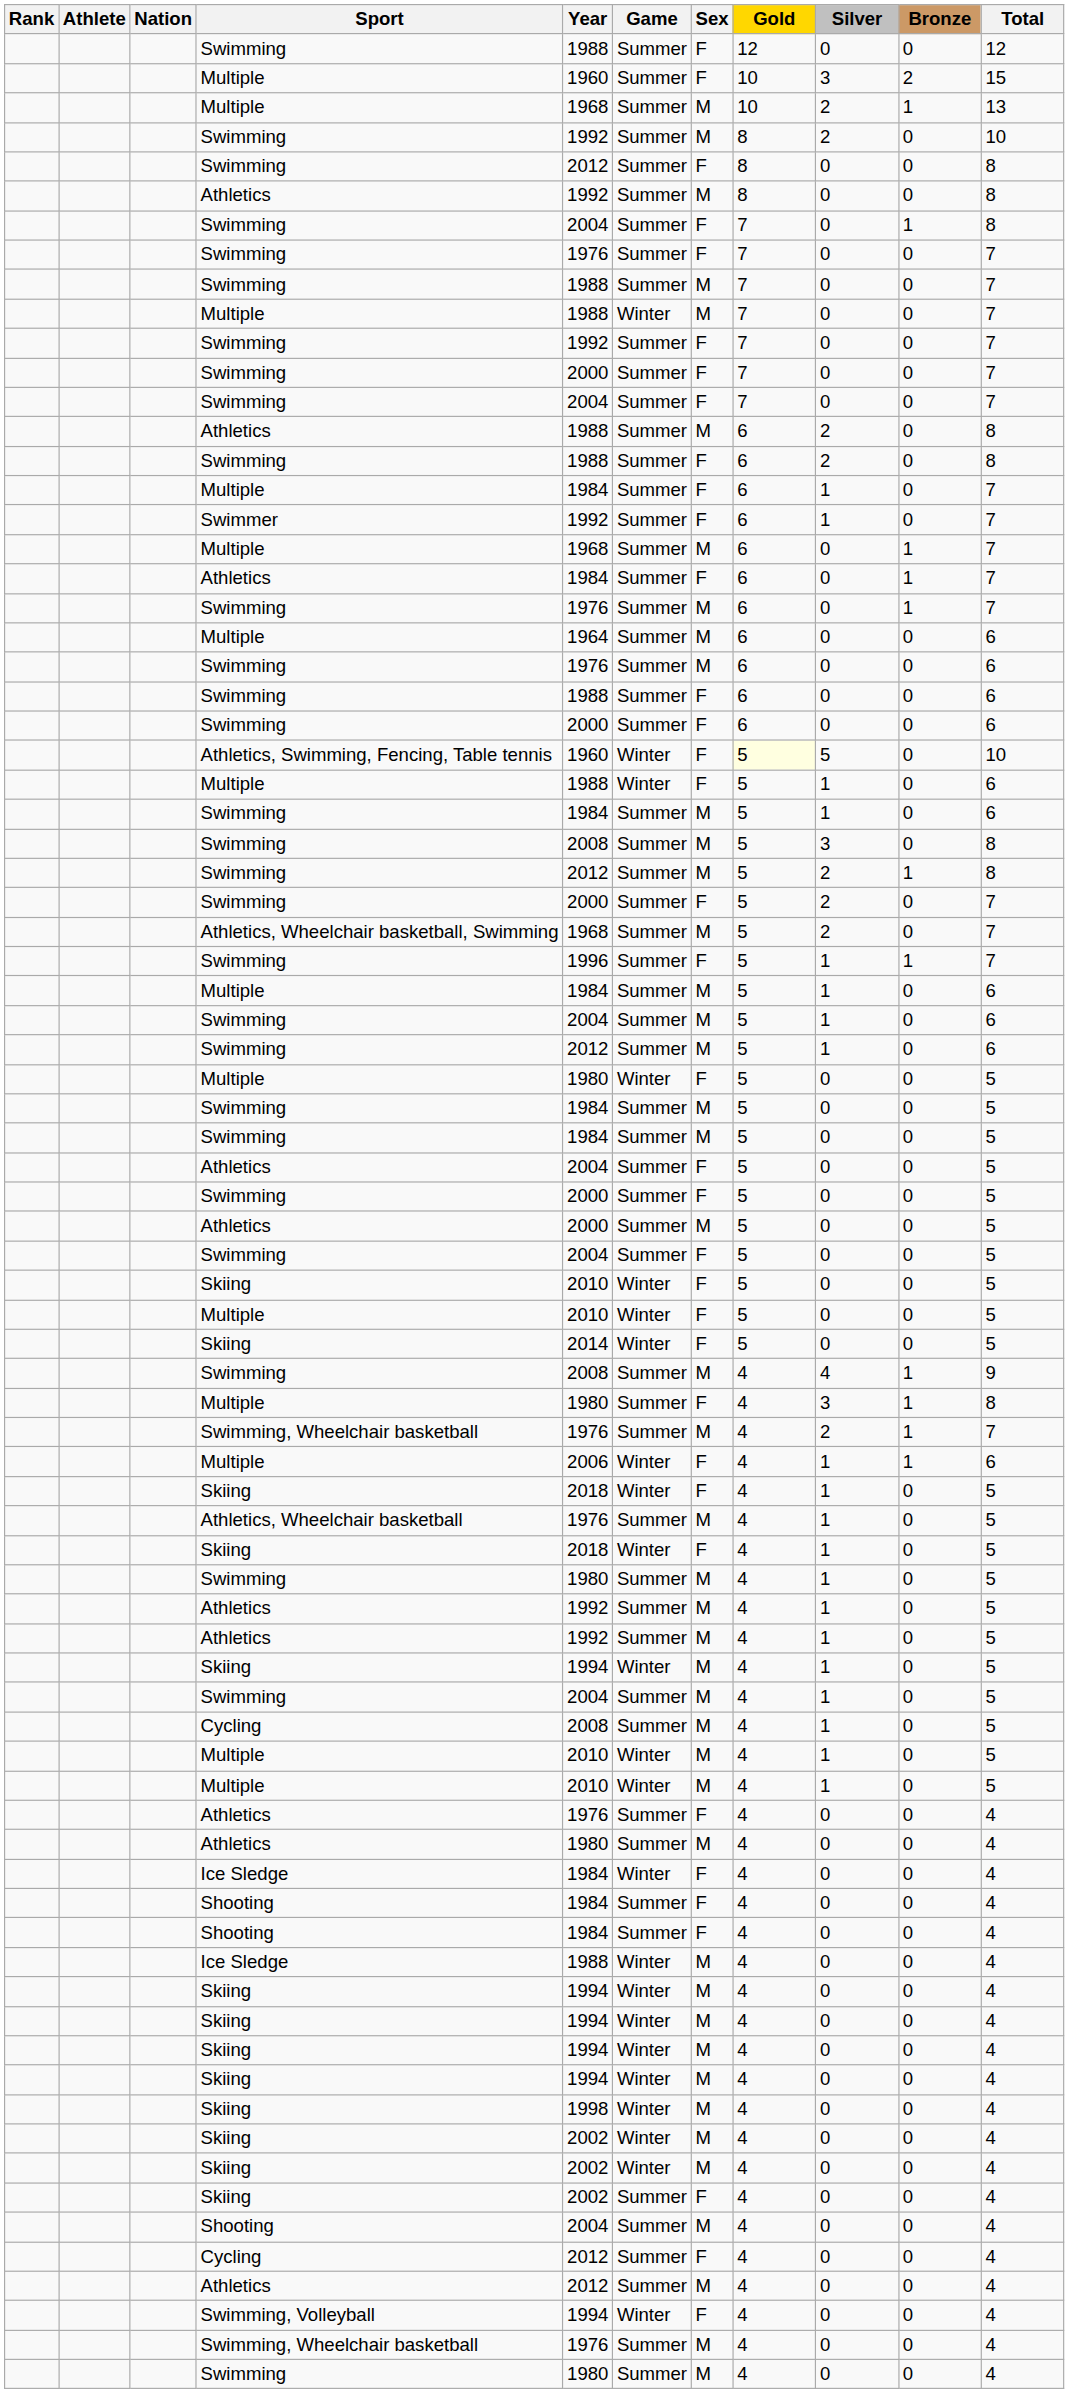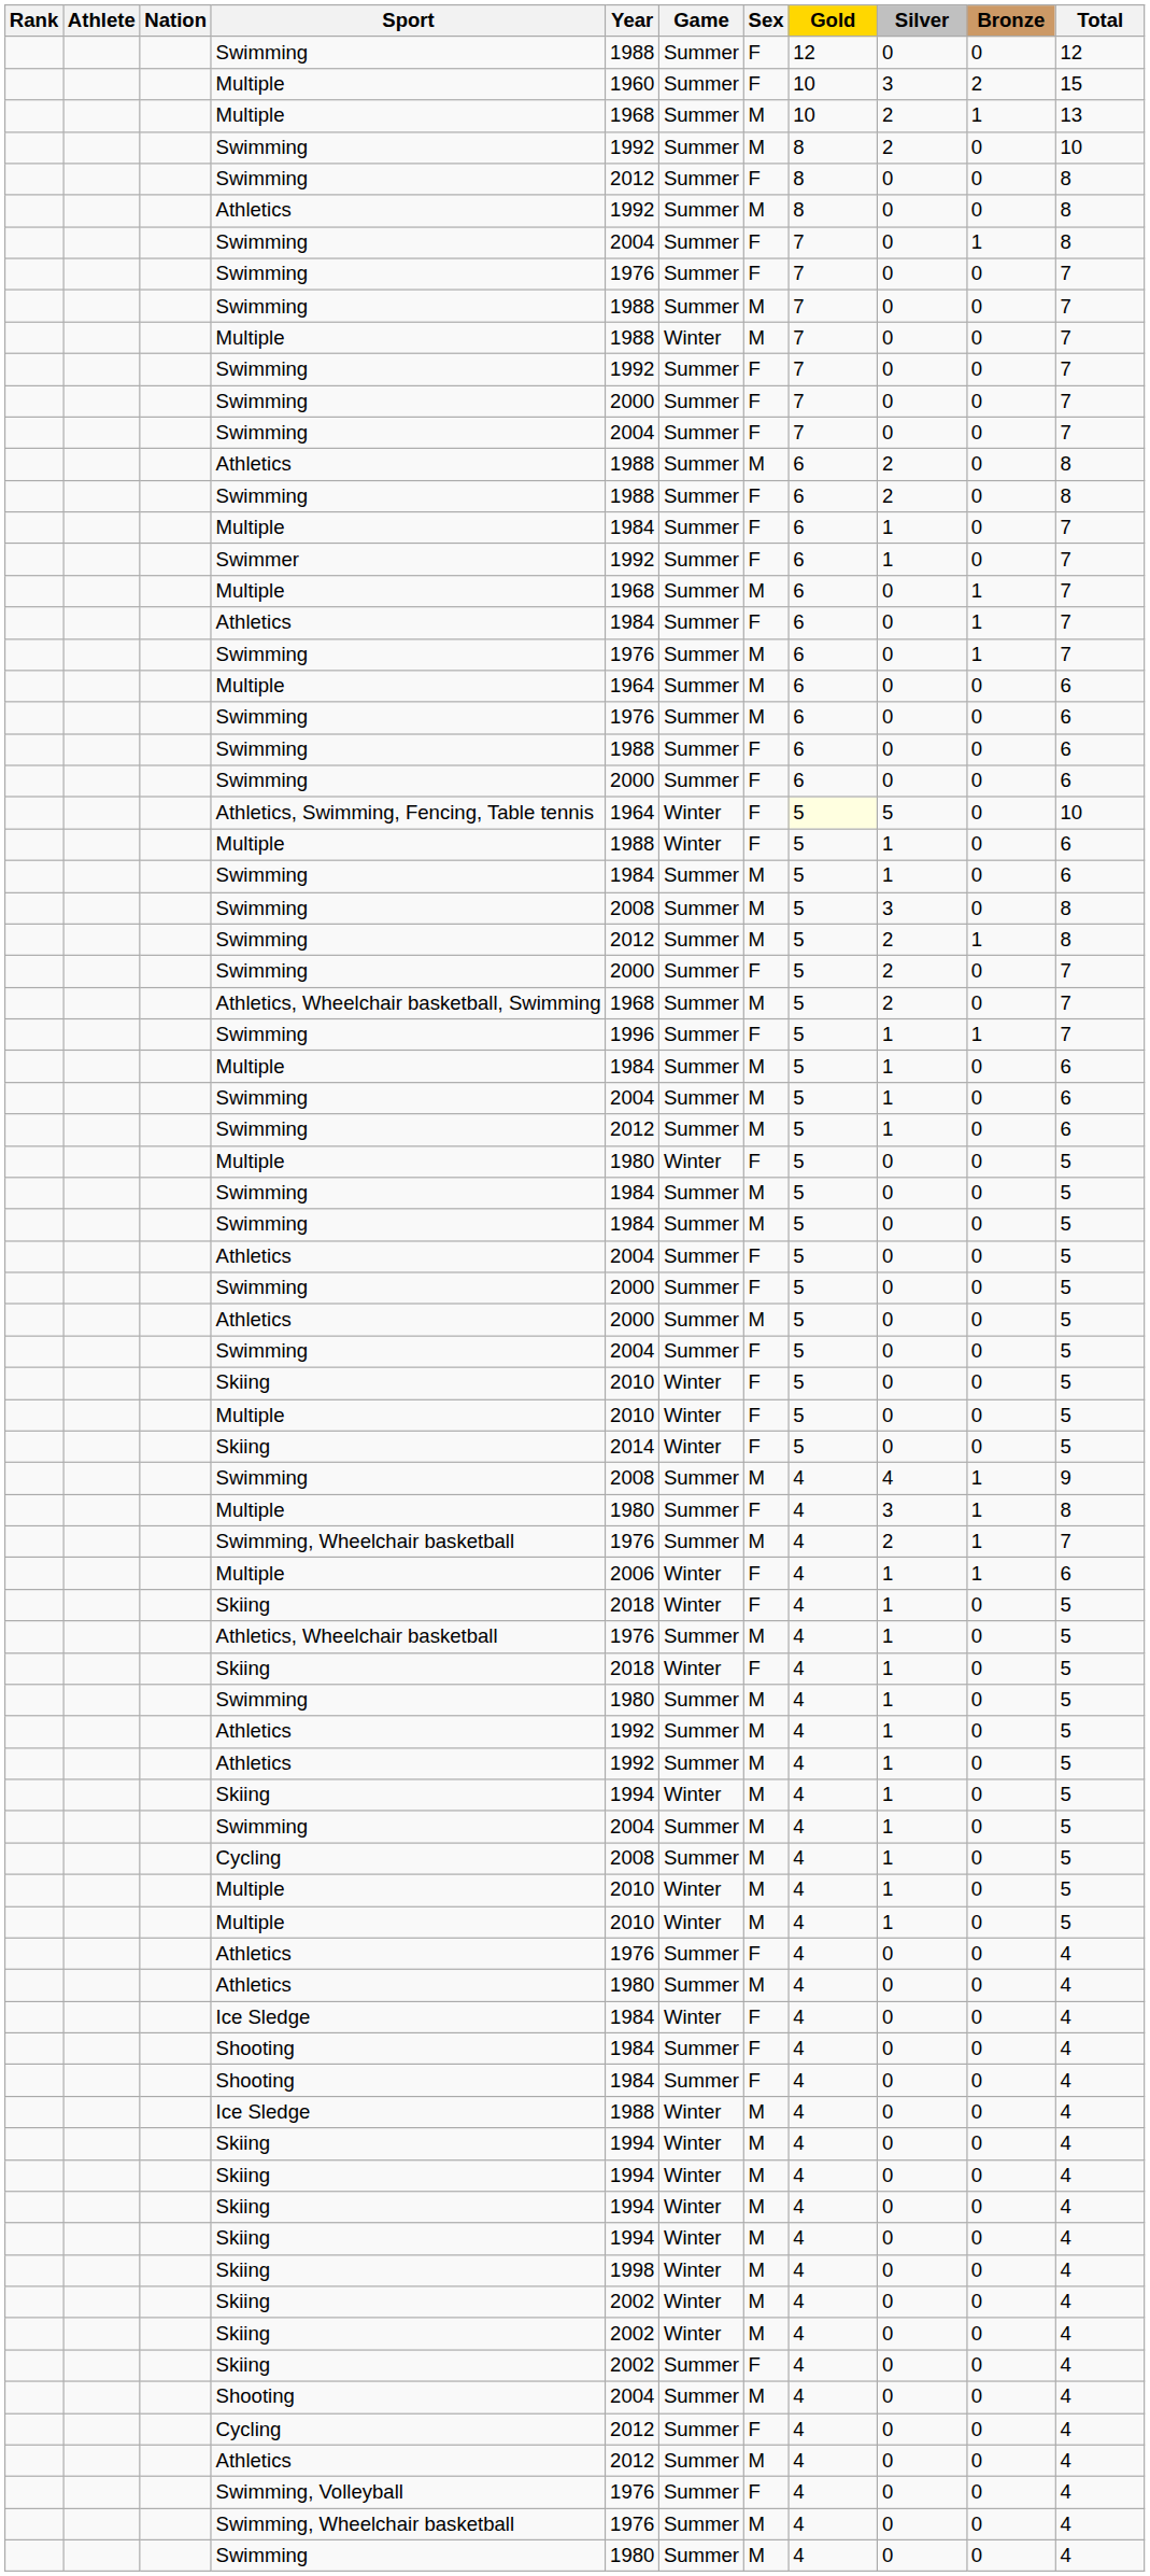Athletics, Swimming, Fencing, Table tennis | Year: 1960 -> 1964
Swimming, Volleyball | Year: 1994 -> 1976
Swimming, Volleyball | Game: Winter -> Summer
